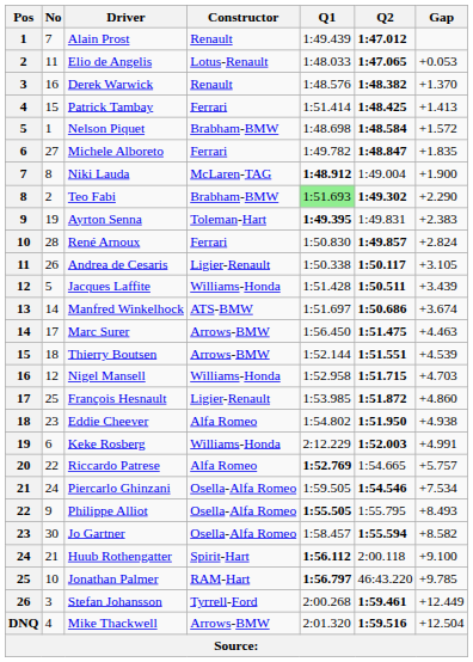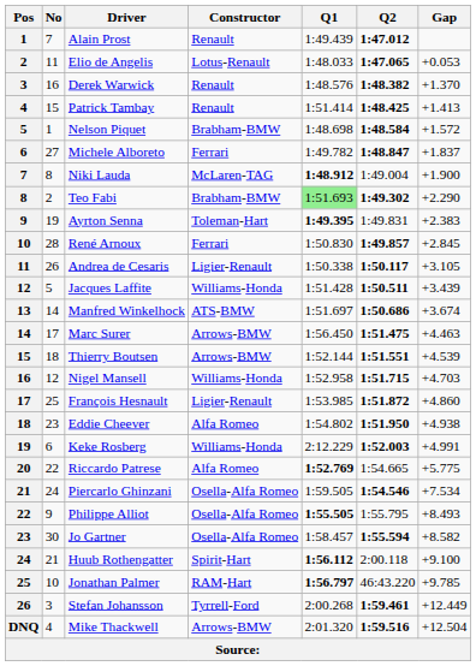Patrick Tambay | Constructor: Ferrari -> Renault
Michele Alboreto | Gap: +1.835 -> +1.837
René Arnoux | Gap: +2.824 -> +2.845
Riccardo Patrese | Gap: +5.757 -> +5.775
